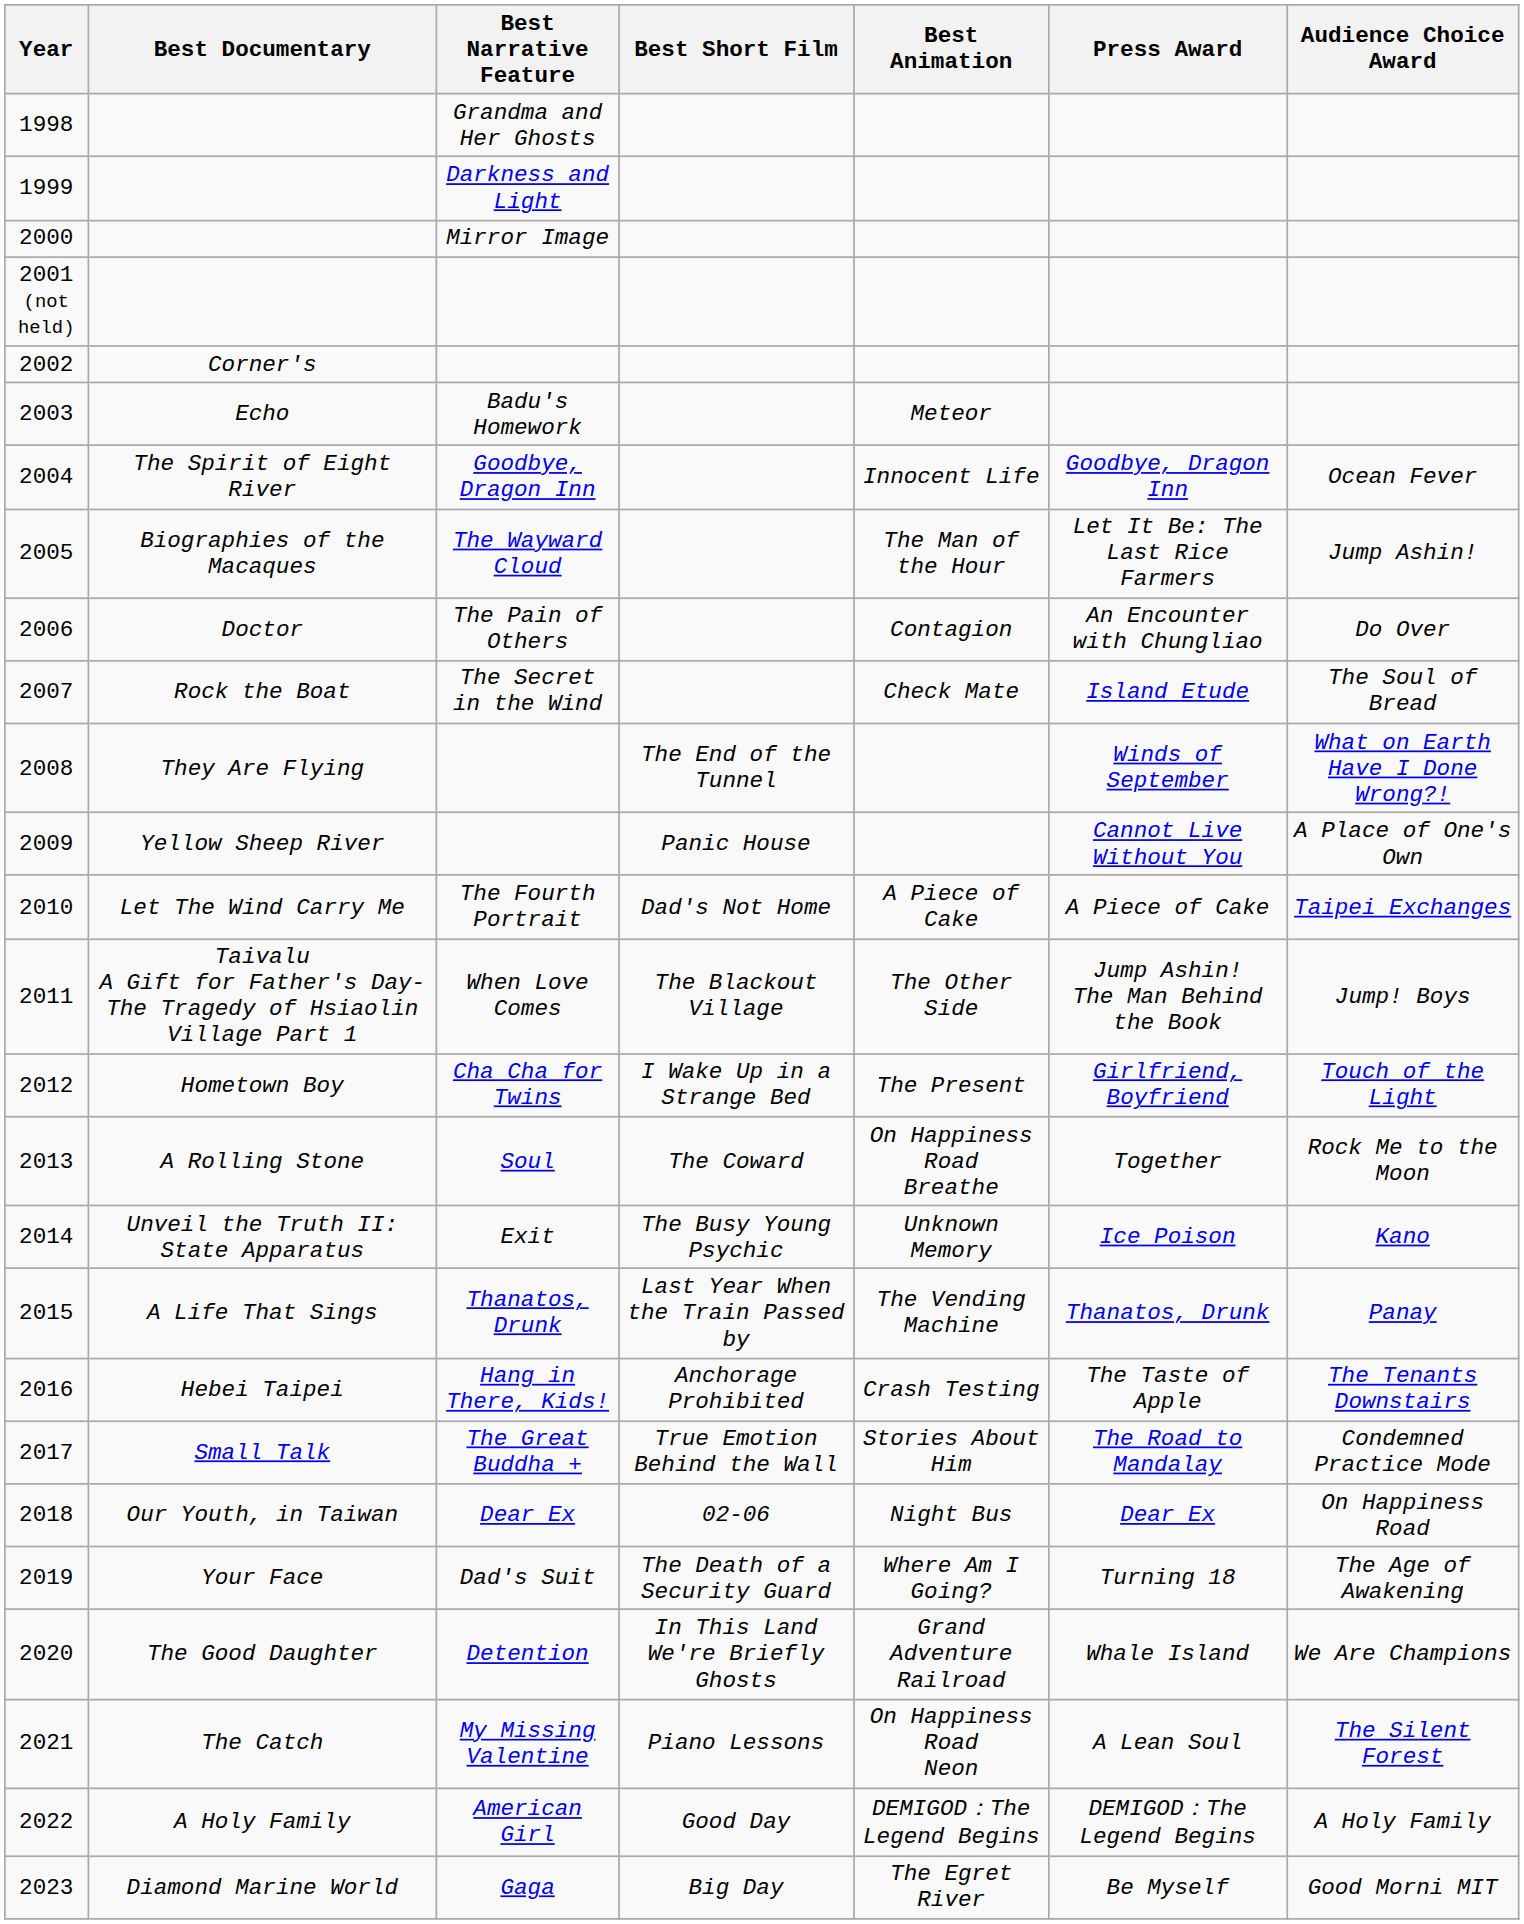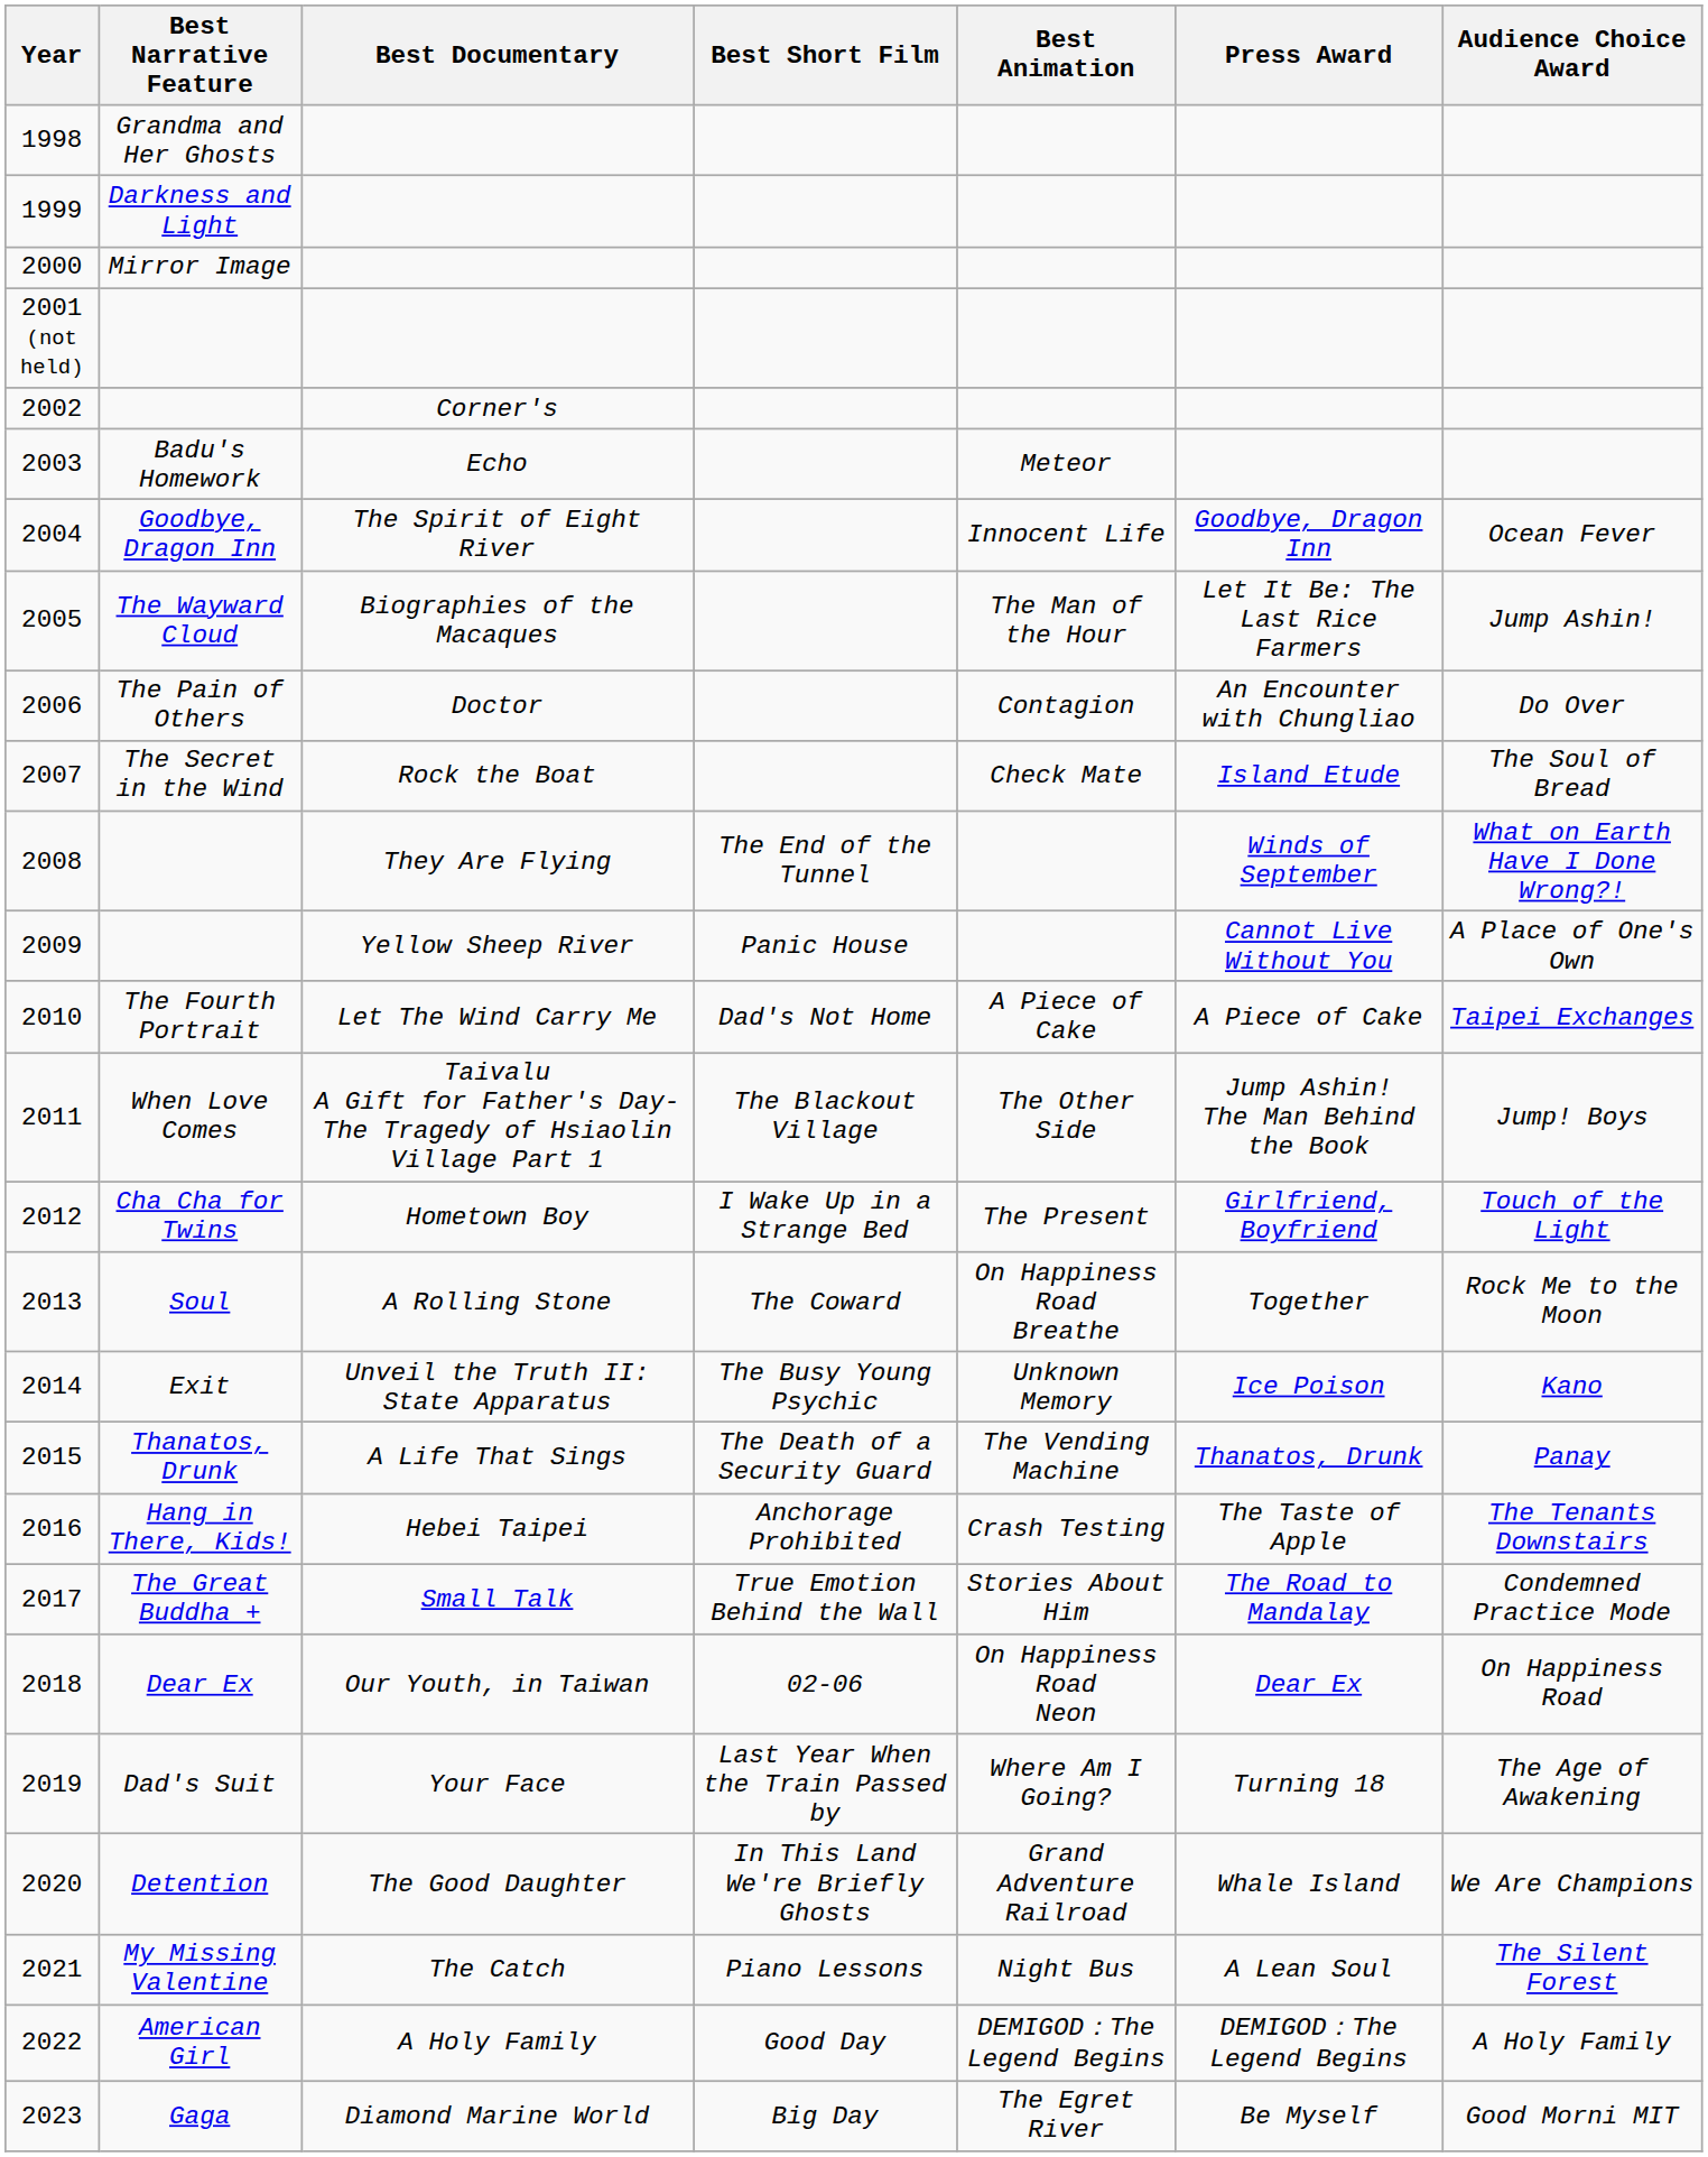columns swapped: Best Narrative Feature <-> Best Documentary
2015 | Best Short Film: Last Year When the Train Passed by -> The Death of a Security Guard
2018 | Best Animation: Night Bus -> On Happiness Road Neon
2019 | Best Short Film: The Death of a Security Guard -> Last Year When the Train Passed by
2021 | Best Animation: On Happiness Road Neon -> Night Bus
